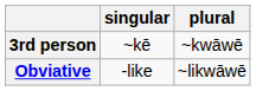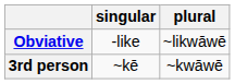rows swapped: 3rd person <-> Obviative
